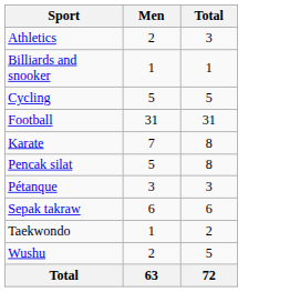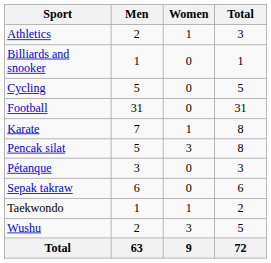+ column: Women | 1 | 0 | 0 | 0 | 1 | 3 | 0 | 0 | 1 | 3 | 9
